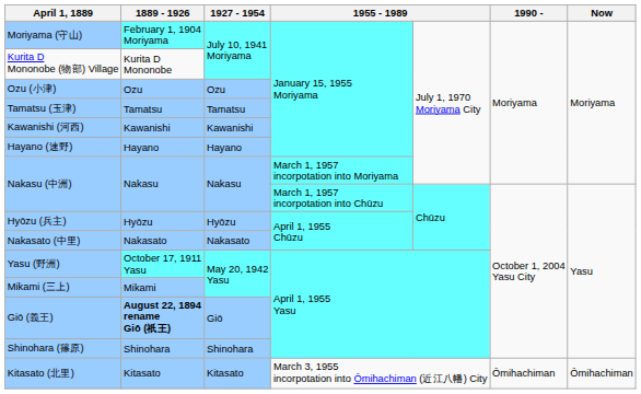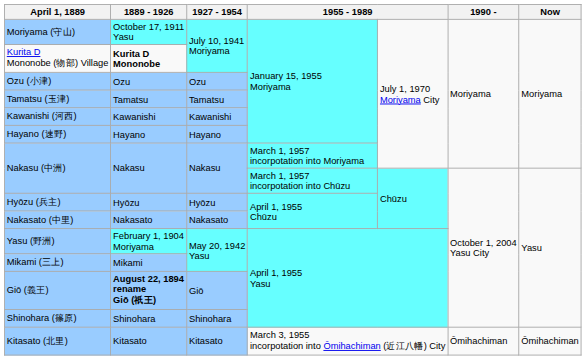Moriyama (守山) | 1889 - 1926: February 1, 1904 Moriyama -> October 17, 1911 Yasu
Kurita D Mononobe (物部) Village | 1889 - 1926: normal -> bold
Yasu (野洲) | 1889 - 1926: October 17, 1911 Yasu -> February 1, 1904 Moriyama
